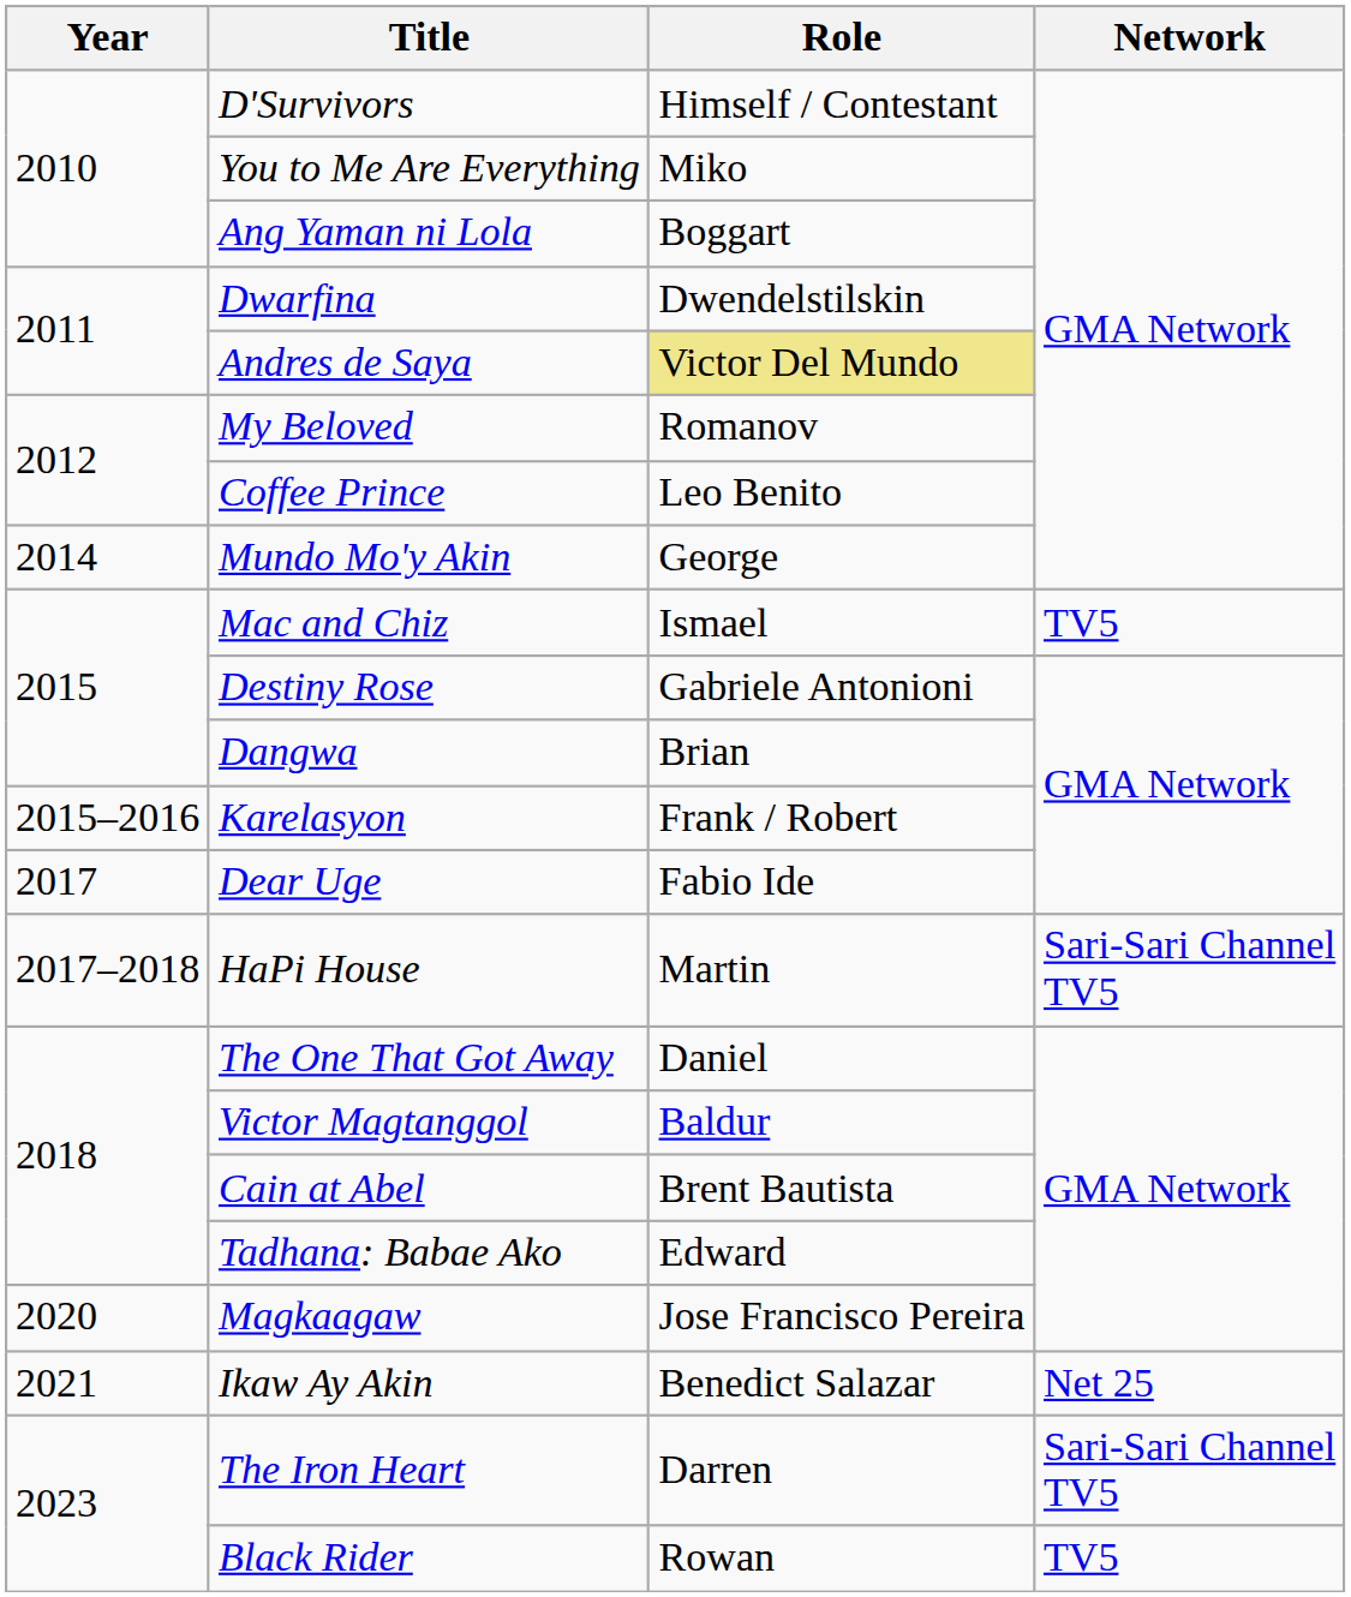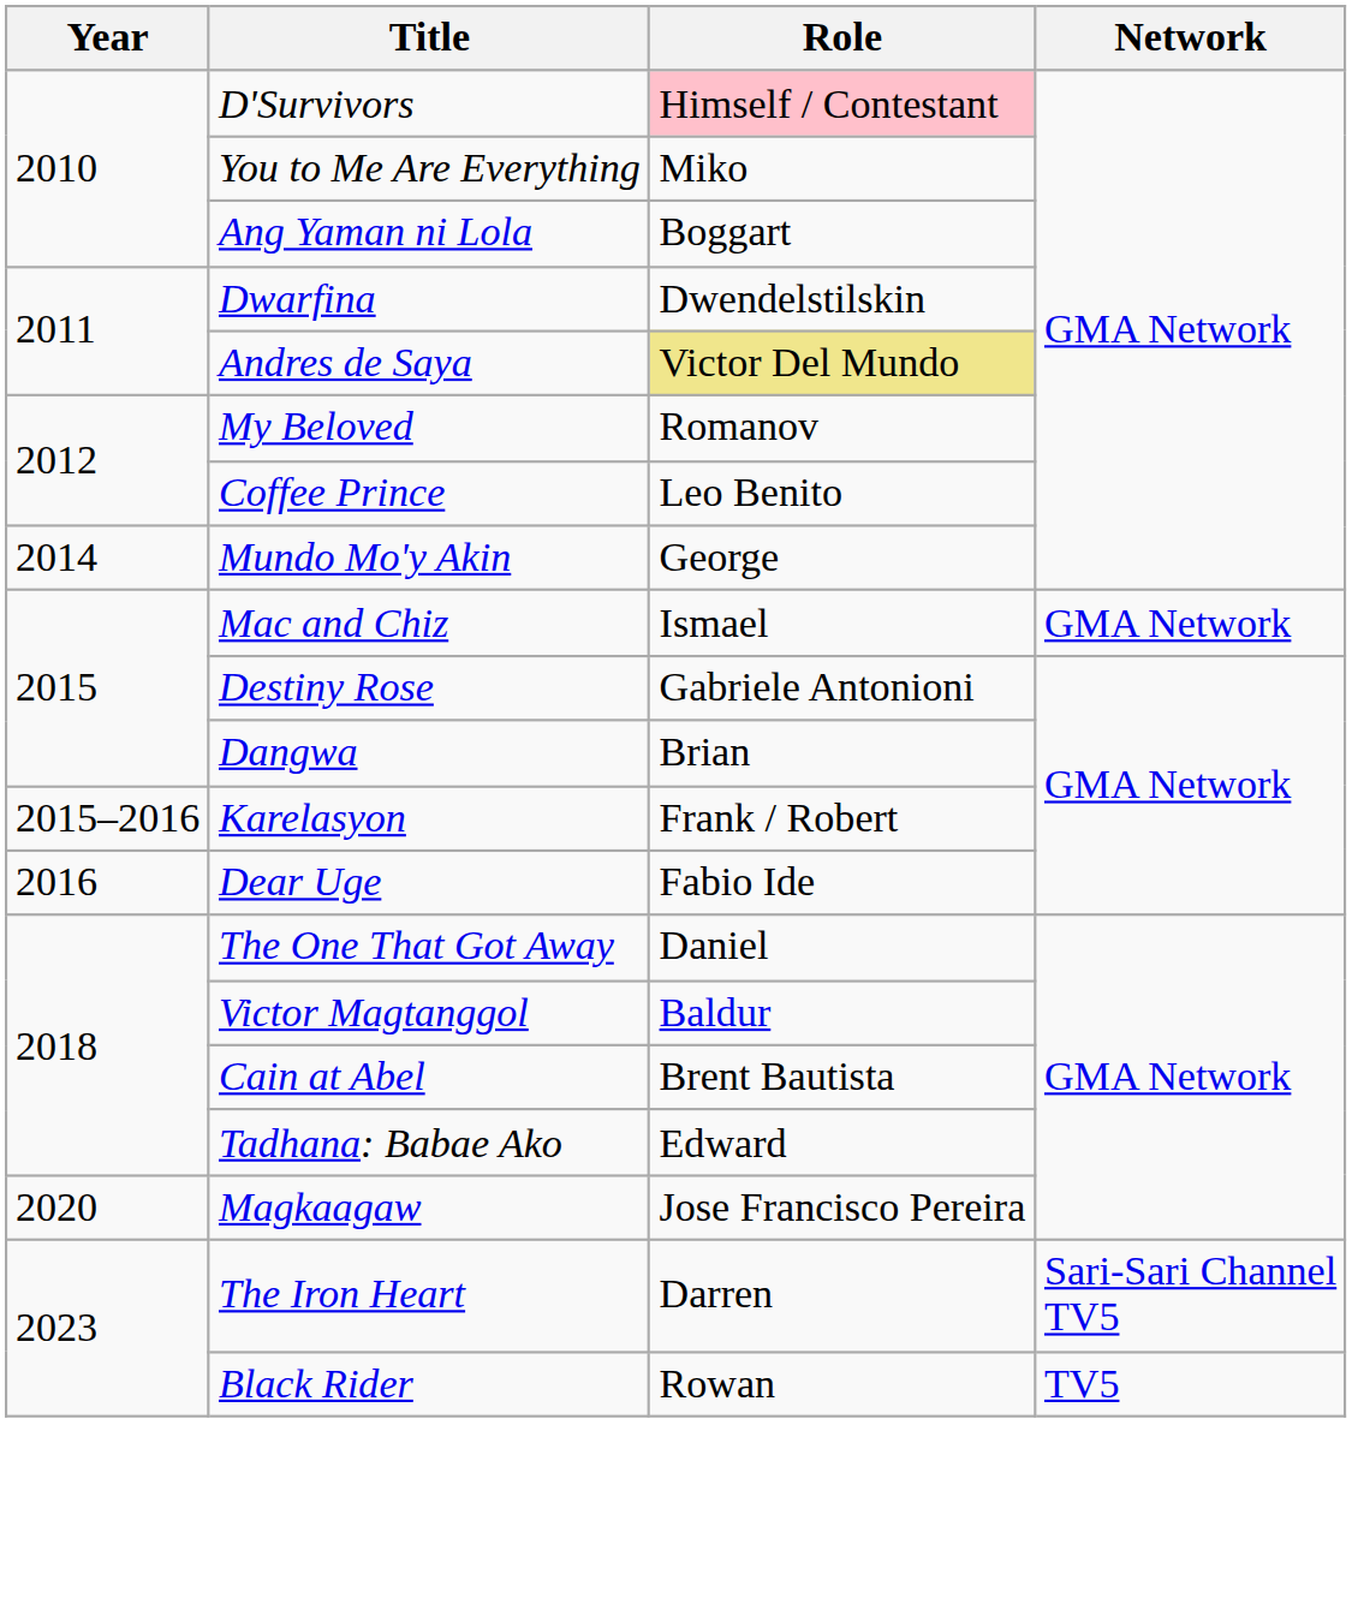D'Survivors | Role: no background -> pink background
Mac and Chiz | Network: TV5 -> GMA Network
Dear Uge | Year: 2017 -> 2016
- row: 2017–2018 | HaPi House | Martin | Sari-Sari Channel TV5
- row: 2021 | Ikaw Ay Akin | Benedict Salazar | Net 25
